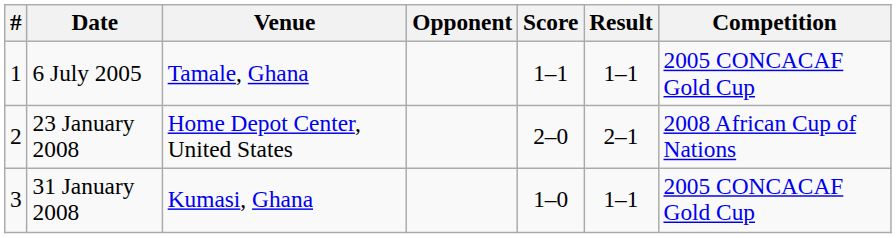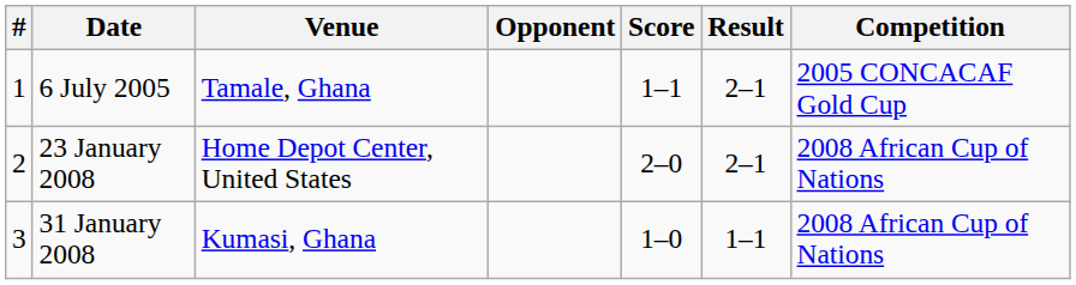6 July 2005 | Result: 1–1 -> 2–1
31 January 2008 | Competition: 2005 CONCACAF Gold Cup -> 2008 African Cup of Nations
